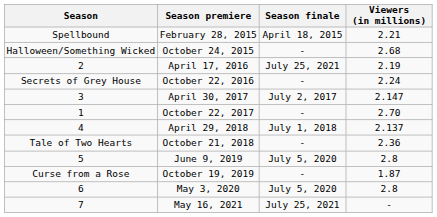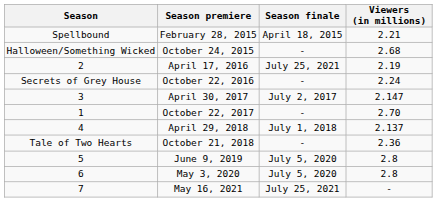- row: Curse from a Rose | October 19, 2019 | - | 1.87
